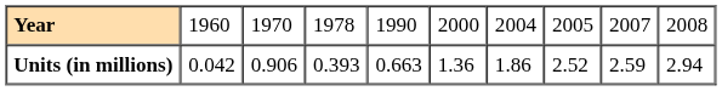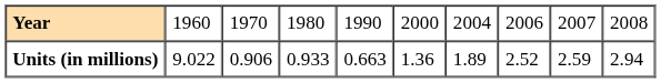Year | column 4: 1978 -> 1980
Year | column 8: 2005 -> 2006
Units (in millions) | column 2: 0.042 -> 9.022
Units (in millions) | column 4: 0.393 -> 0.933
Units (in millions) | column 7: 1.86 -> 1.89
